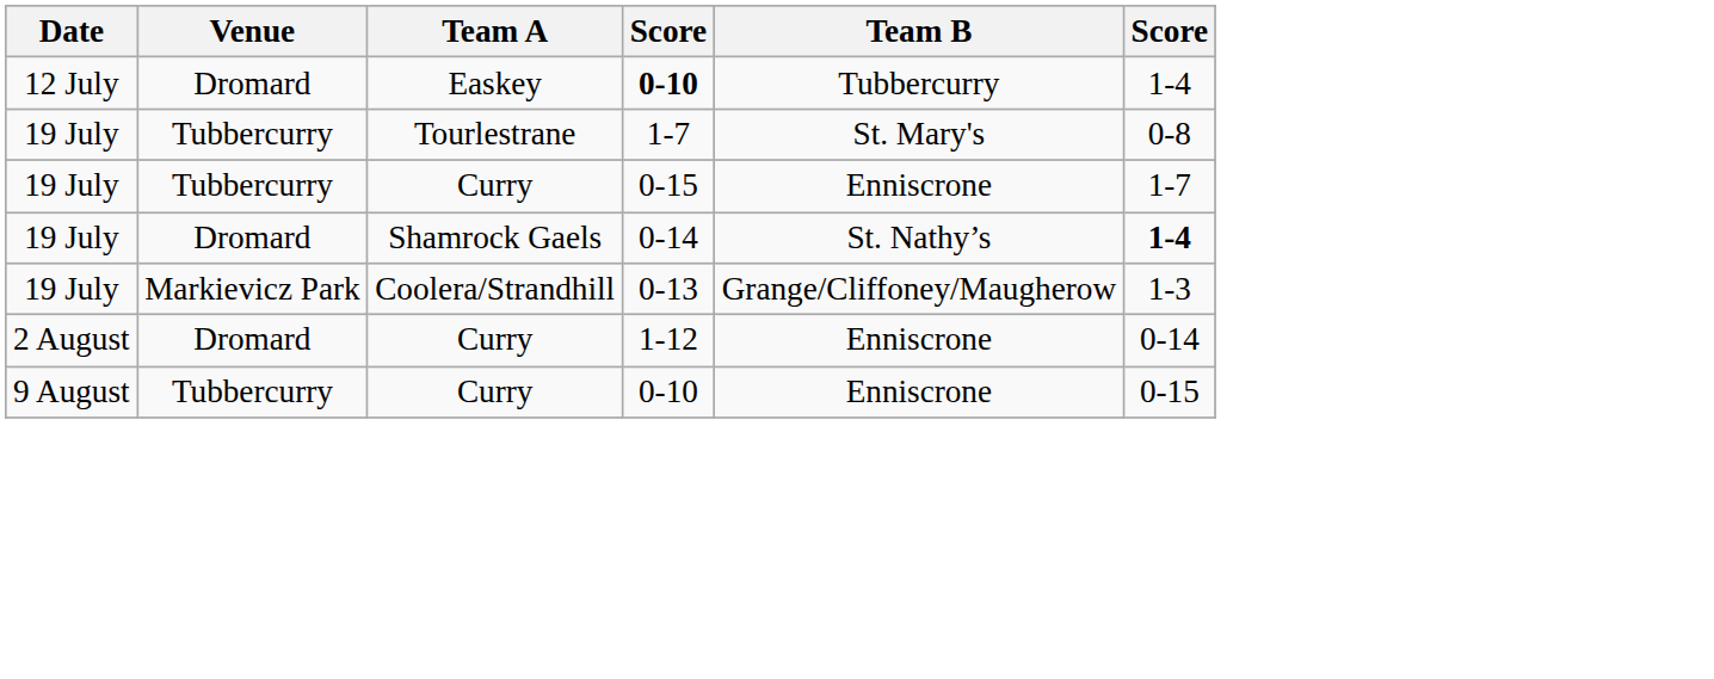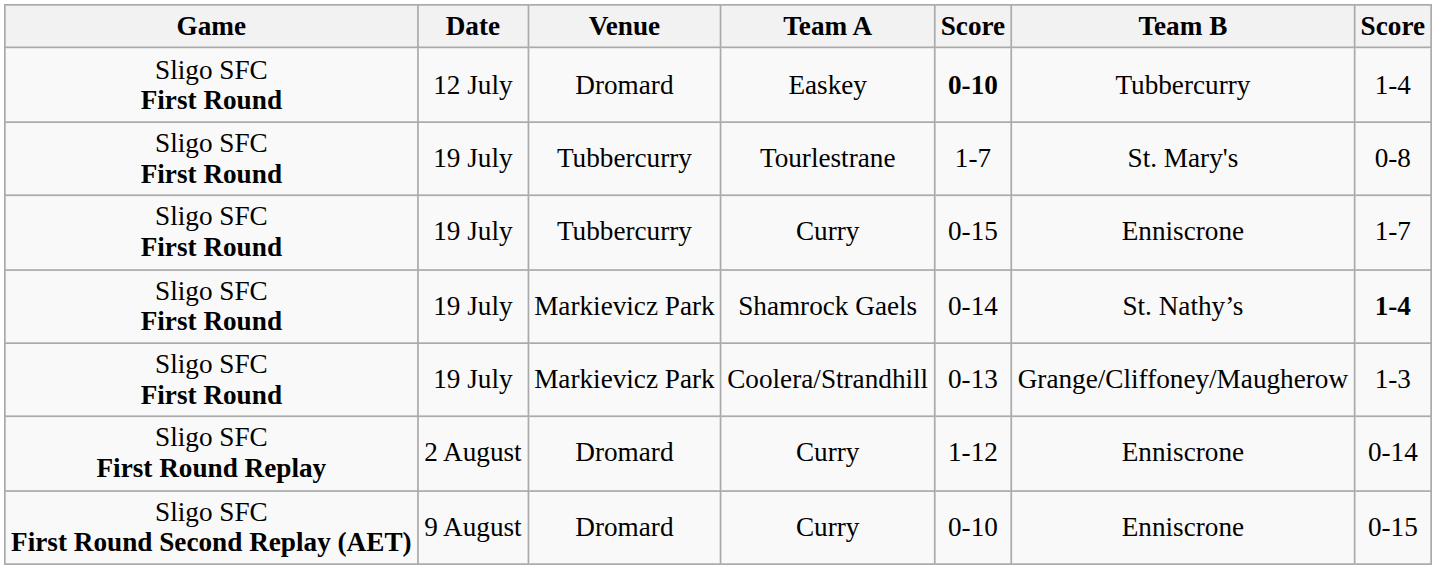+ column: Game | Sligo SFC First Round | Sligo SFC First Round | Sligo SFC First Round | Sligo SFC First Round | Sligo SFC First Round | Sligo SFC First Round Replay | Sligo SFC First Round Second Replay (AET)
Shamrock Gaels | Venue: Dromard -> Markievicz Park
9 August / Curry | Venue: Tubbercurry -> Dromard
